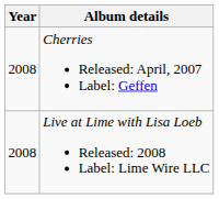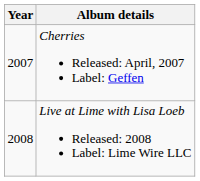Cherries Released: April, 2007 Label: Geffen | Year: 2008 -> 2007
